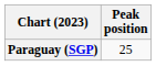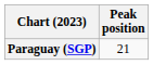Paraguay (SGP) | Peak position: 25 -> 21
